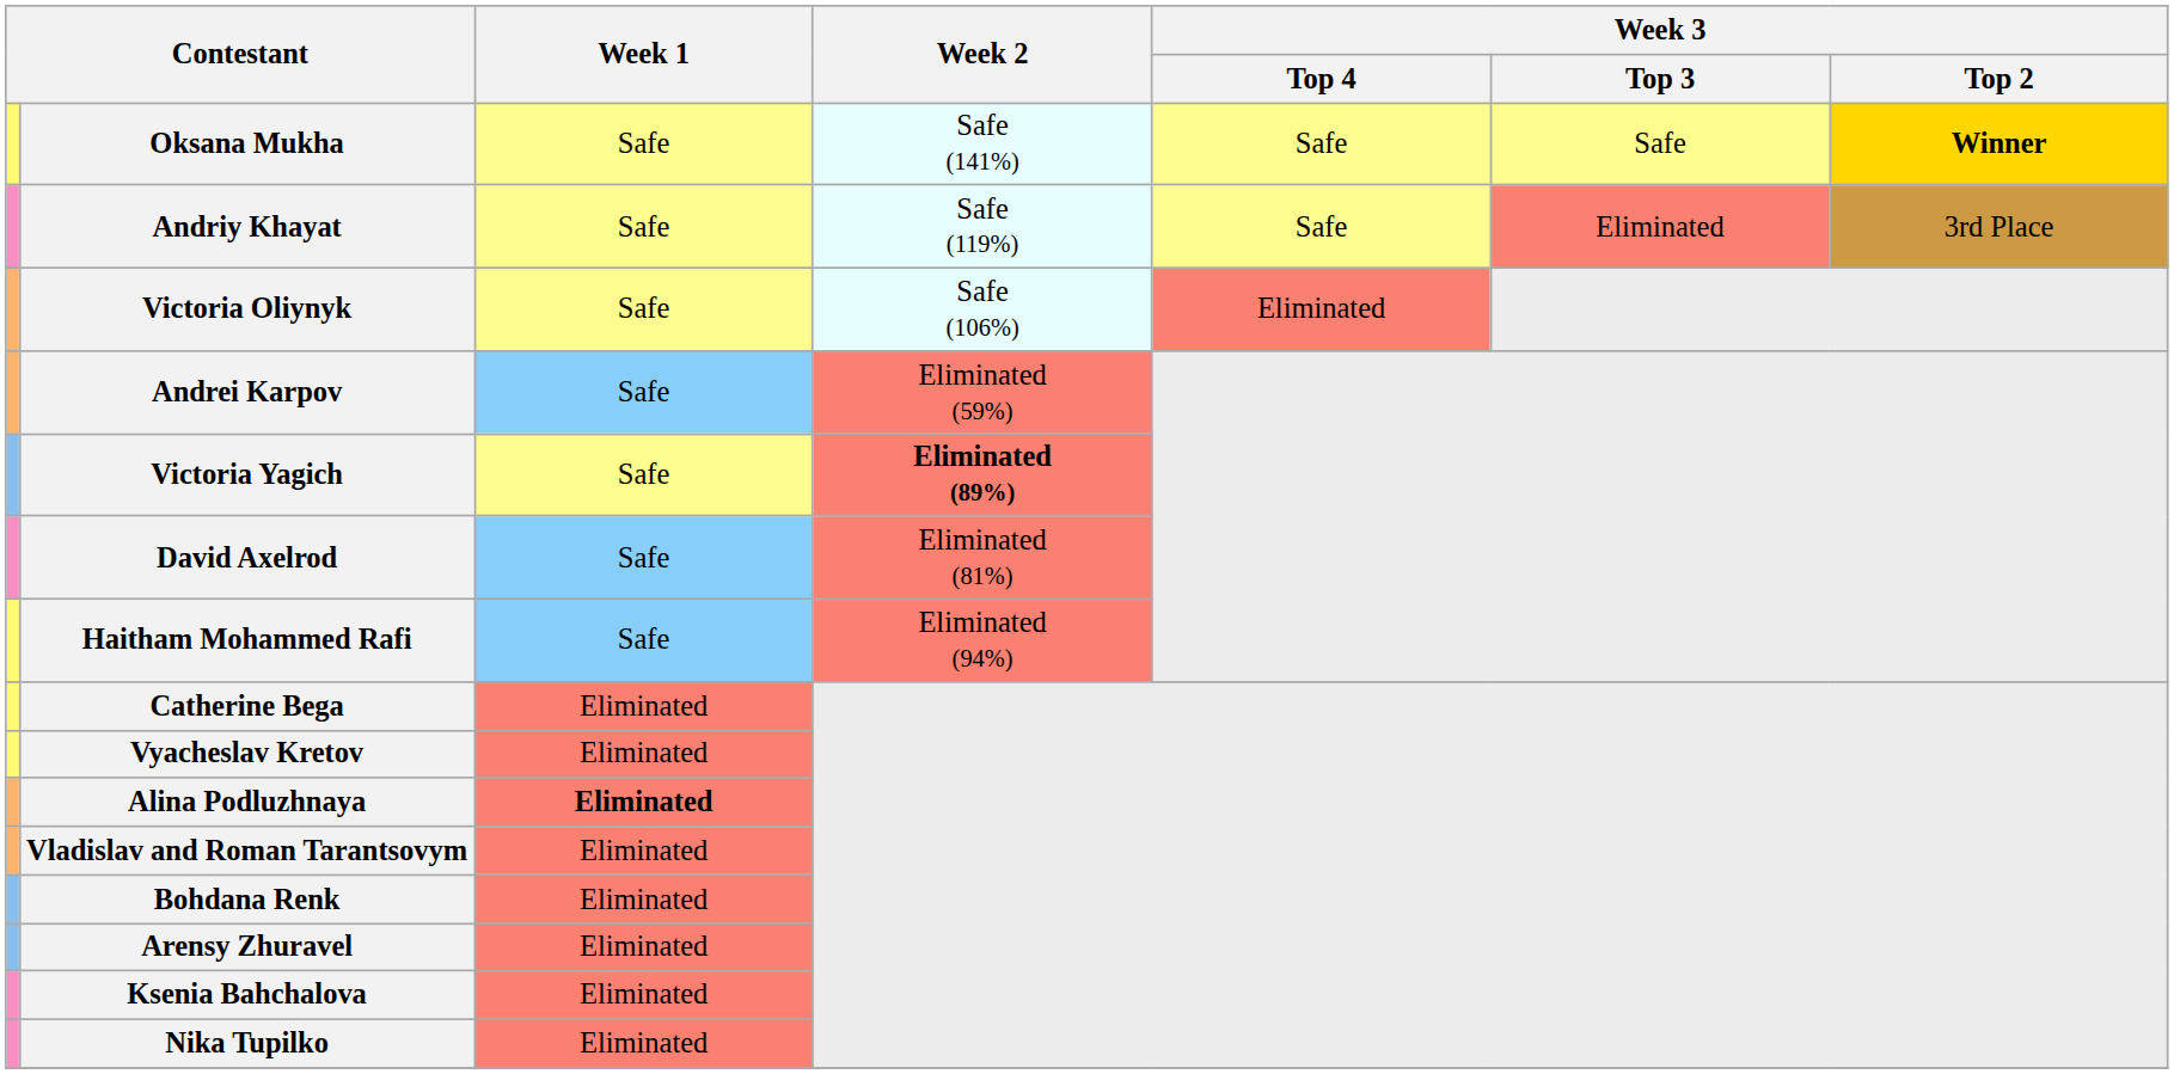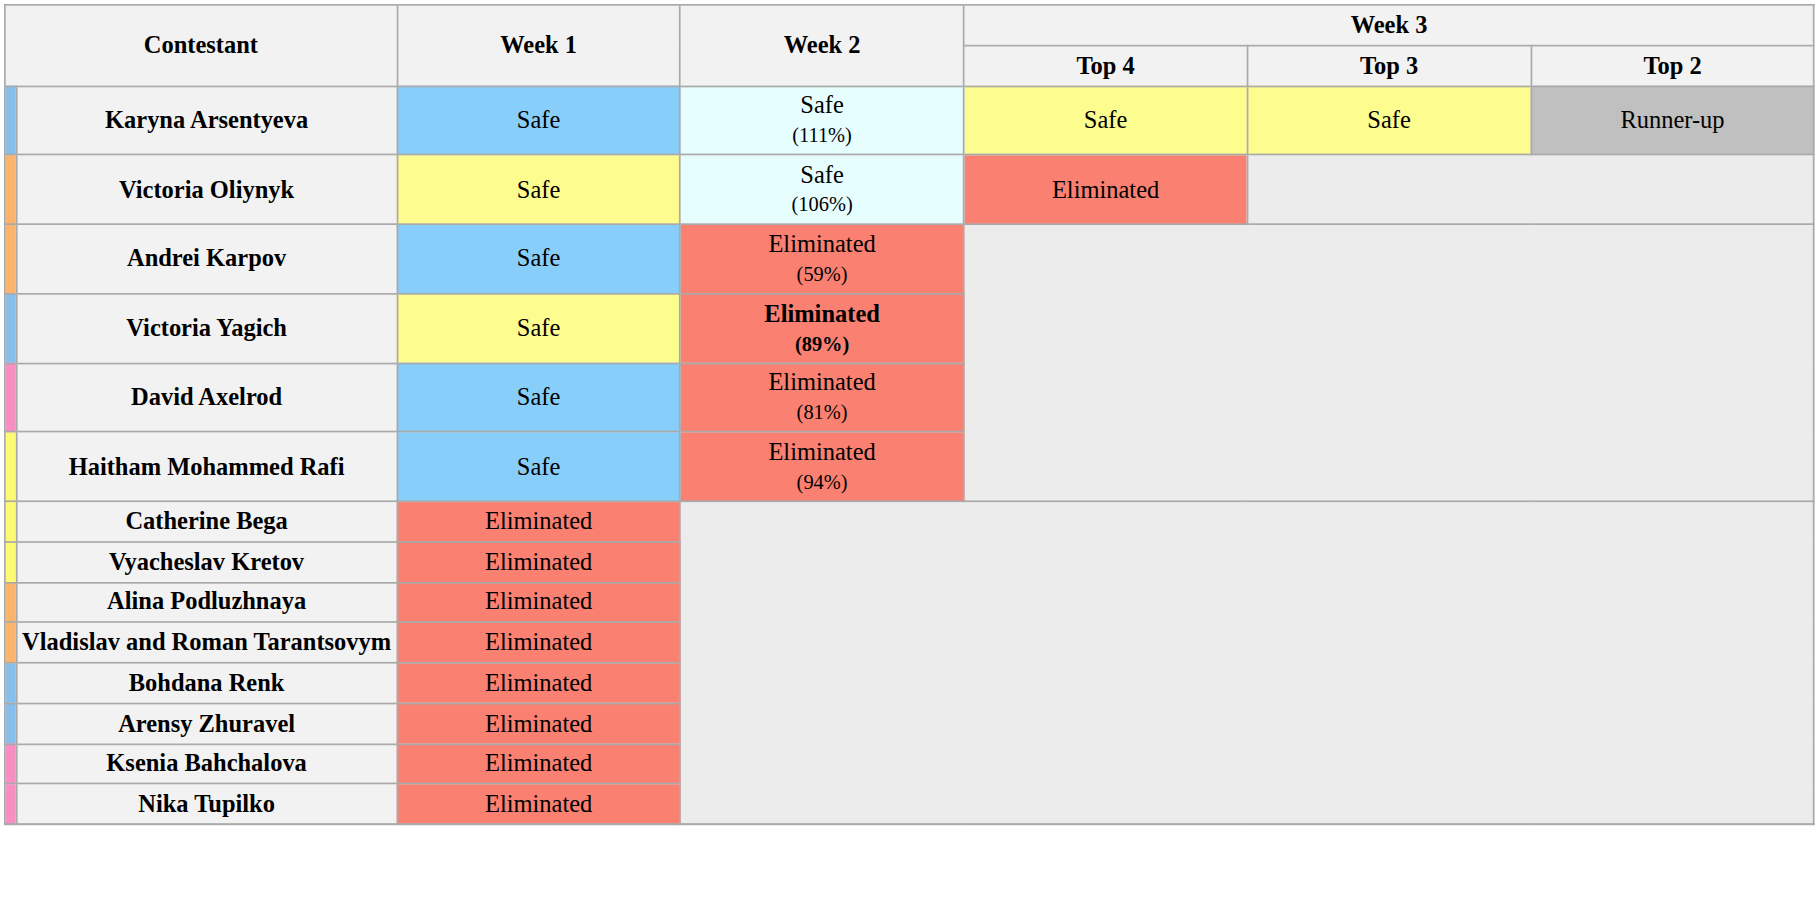- row: Oksana Mukha | Safe | Safe (141%) | Safe | Safe | Winner
+ row: Karyna Arsentyeva | Safe | Safe (111%) | Safe | Safe | Runner-up
- row: Andriy Khayat | Safe | Safe (119%) | Safe | Eliminated | 3rd Place
Alina Podluzhnaya | Week 1: bold -> normal
